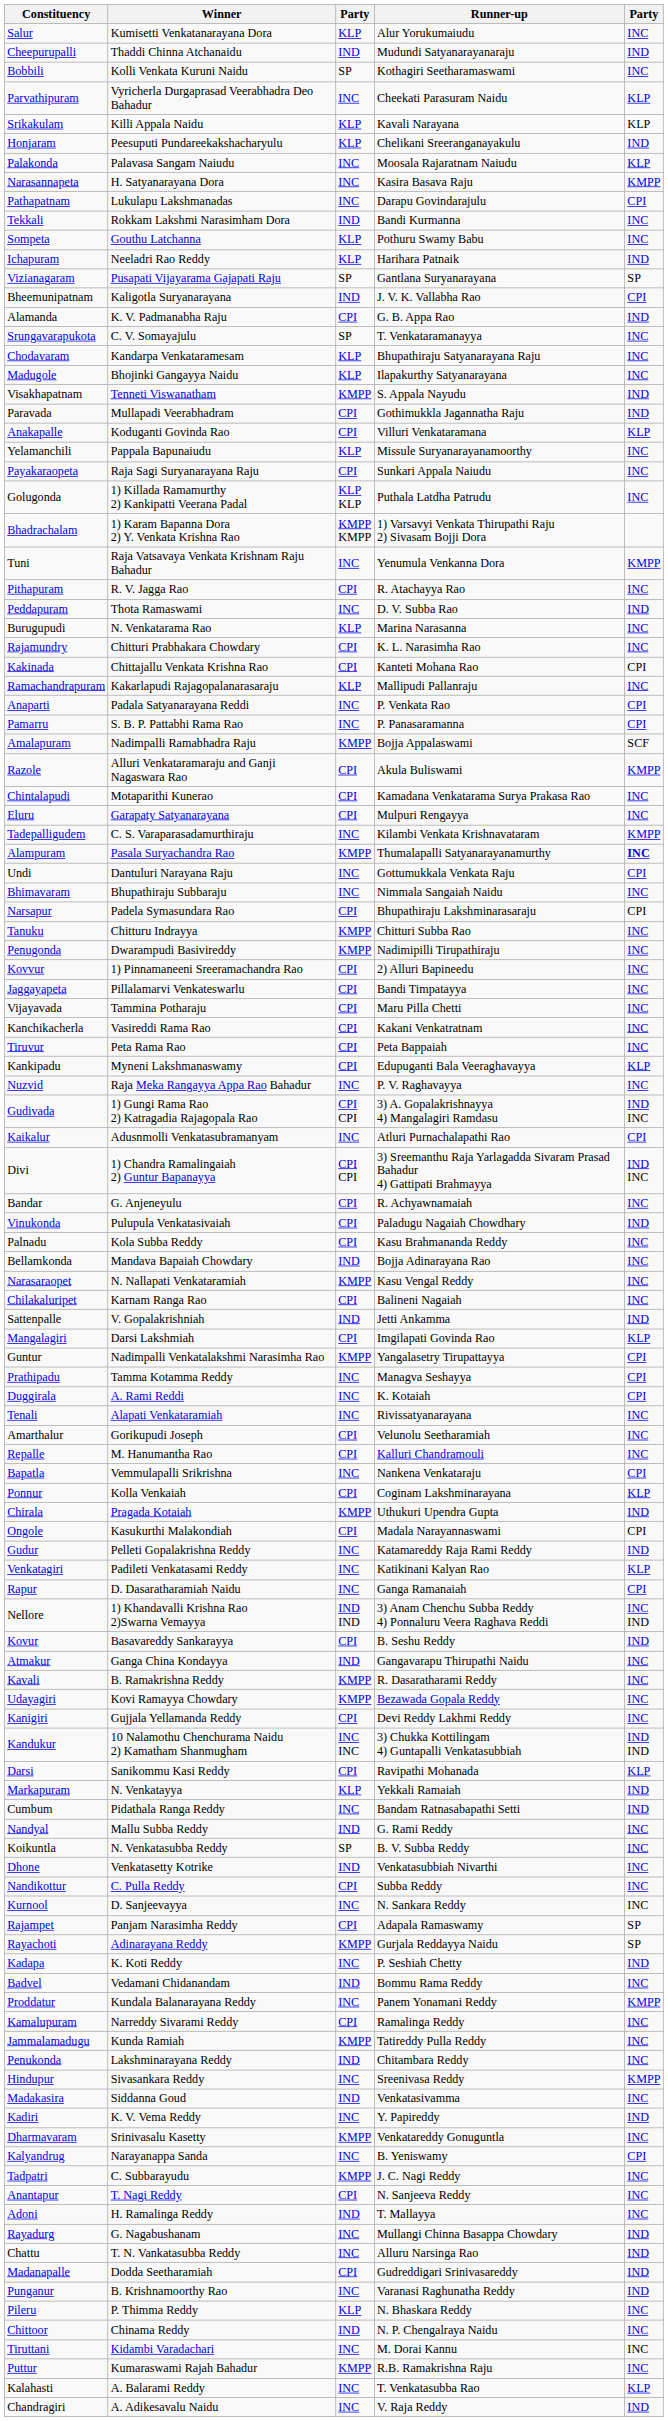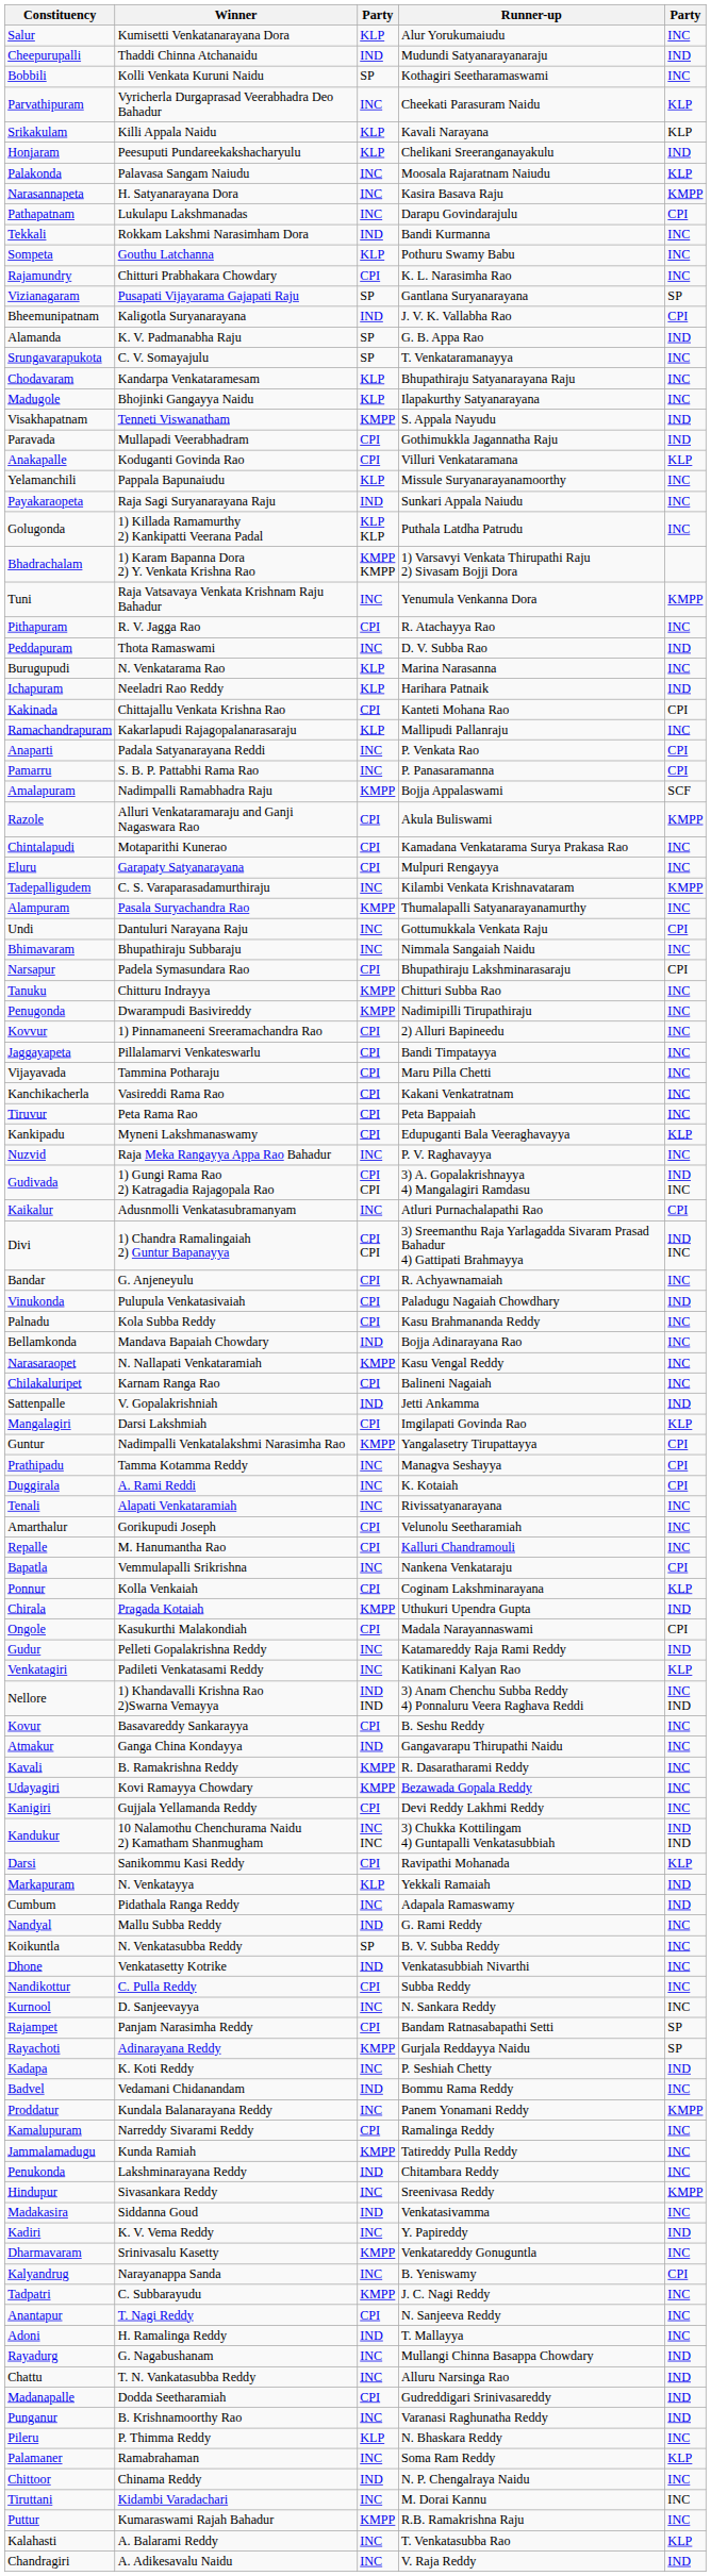rows swapped: Ichapuram <-> Rajamundry
Alamanda | column 3: CPI -> SP
Payakaraopeta | column 3: CPI -> IND
Alampuram | column 5: bold -> normal
- row: Rapur | D. Dasaratharamiah Naidu | INC | Ganga Ramanaiah | CPI
Kovur | column 5: IND -> INC
Cumbum | Runner-up: Bandam Ratnasabapathi Setti -> Adapala Ramaswamy
Rajampet | Runner-up: Adapala Ramaswamy -> Bandam Ratnasabapathi Setti
+ row: Palamaner | Ramabrahaman | INC | Soma Ram Reddy | KLP
